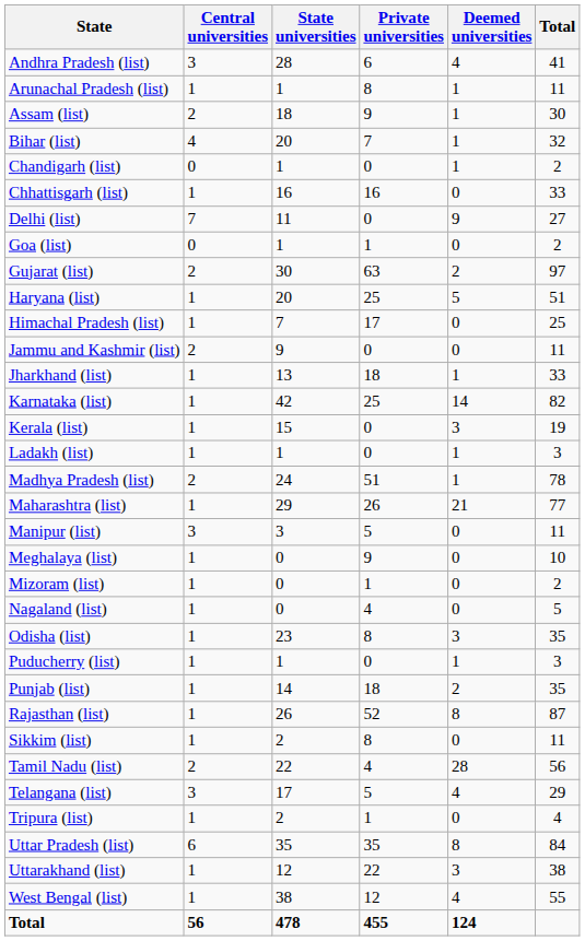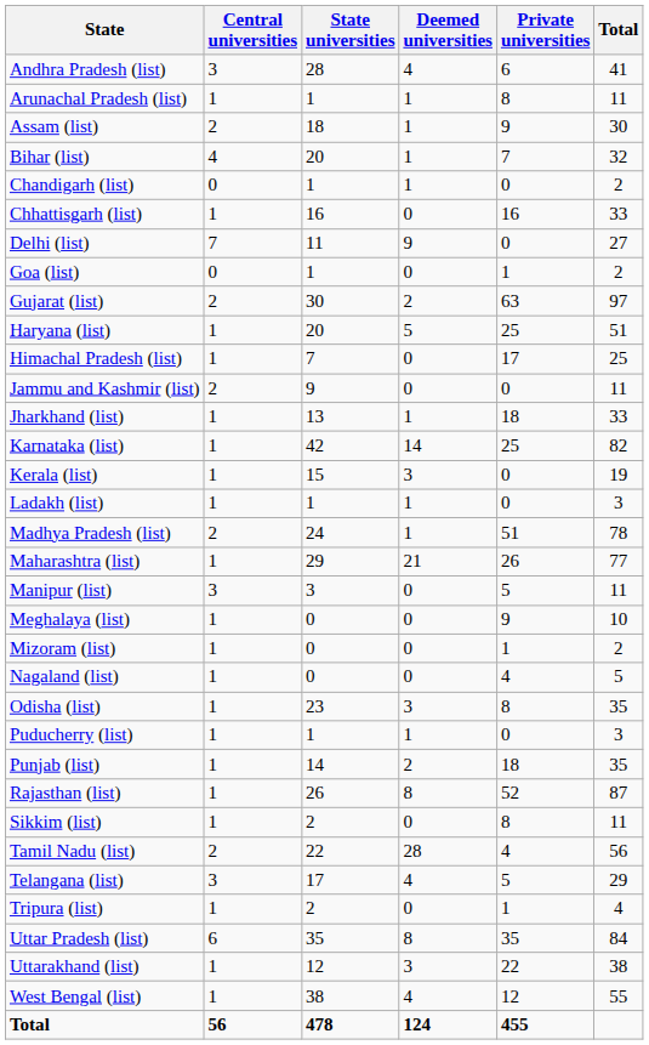columns swapped: Deemed universities <-> Private universities
